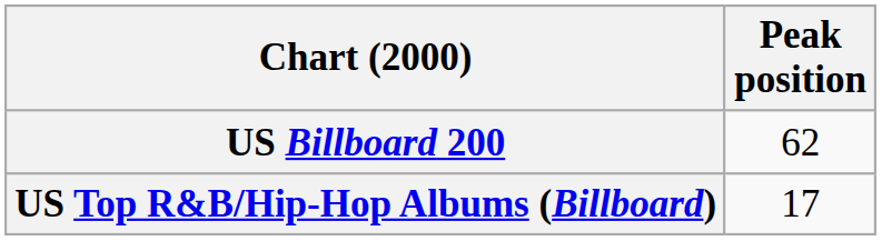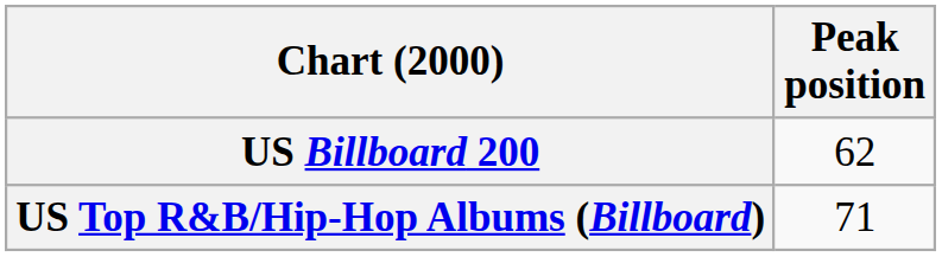US Top R&B/Hip-Hop Albums (Billboard) | Peak position: 17 -> 71
